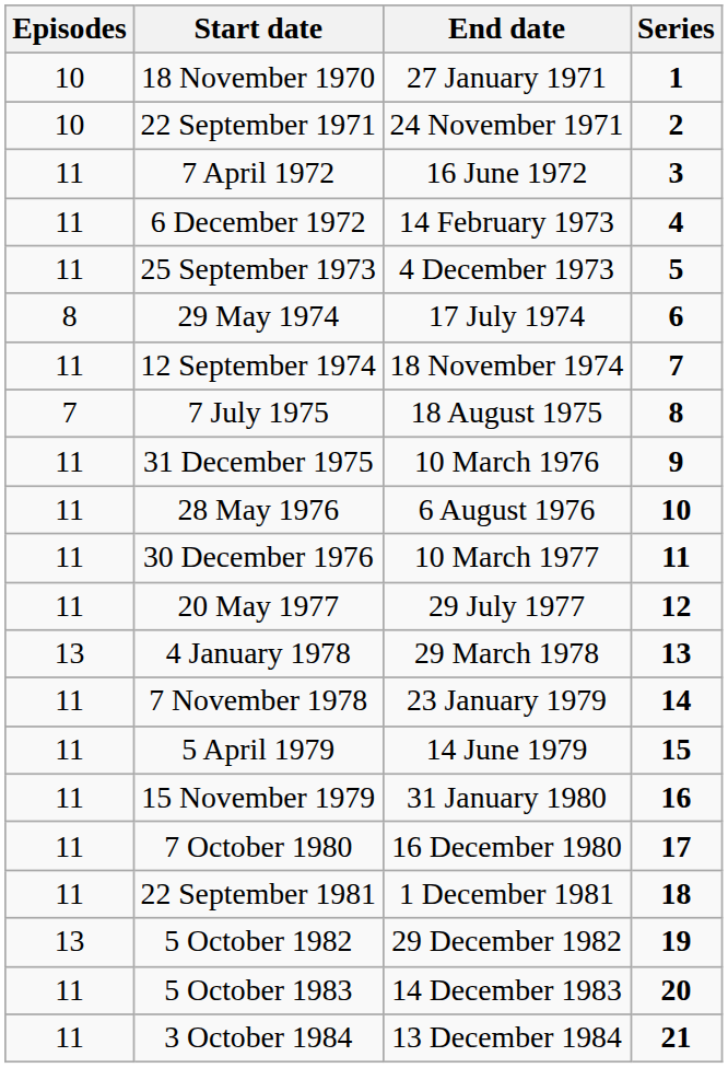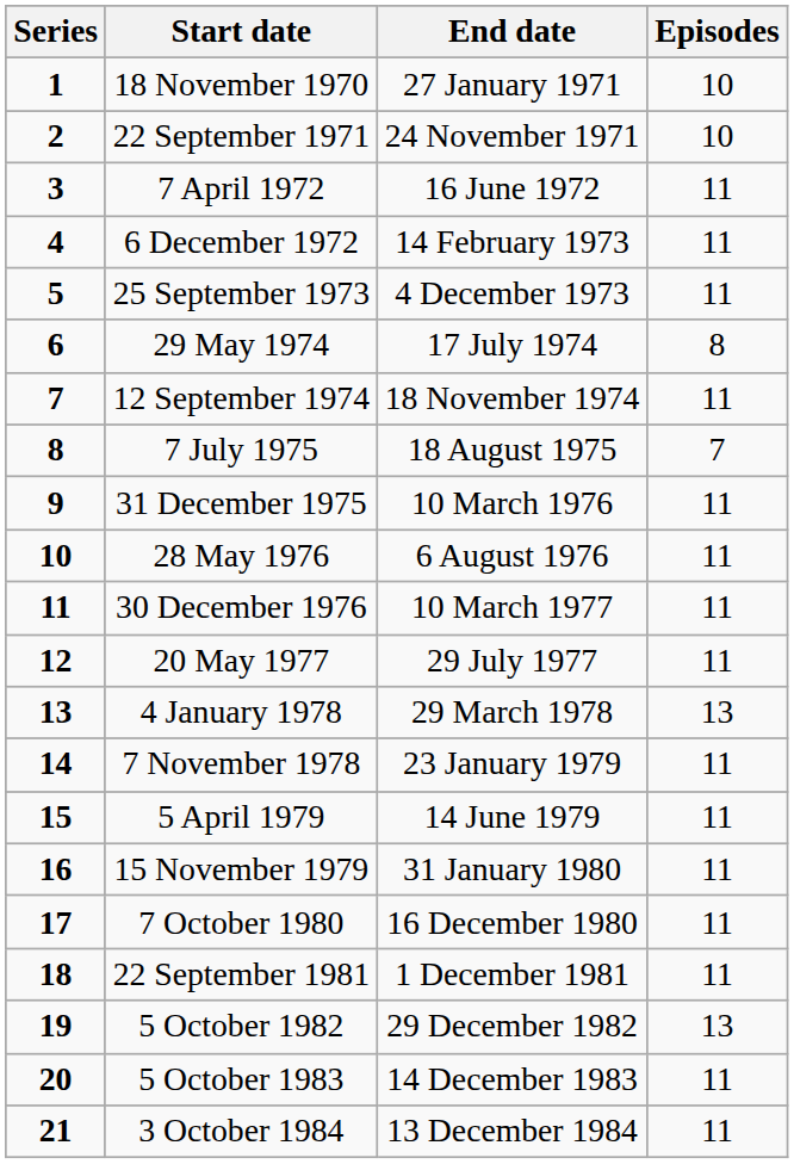columns swapped: Series <-> Episodes
